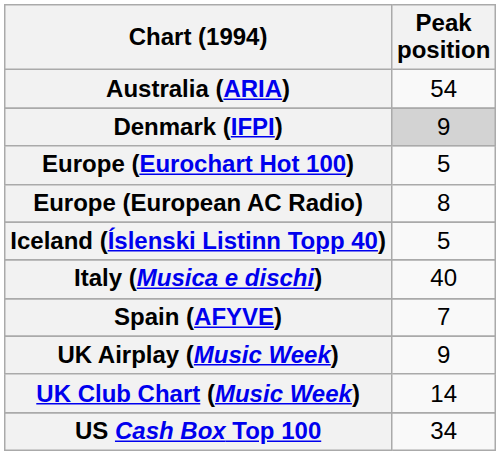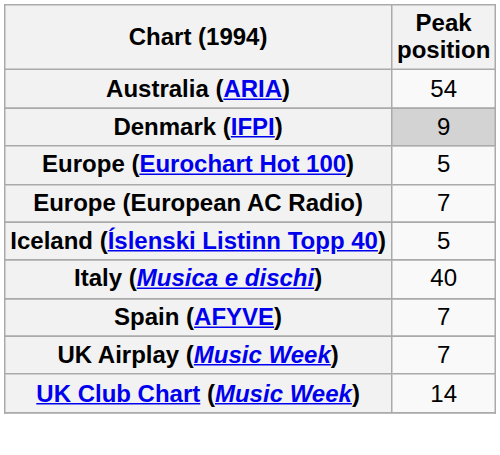Europe (European AC Radio) | Peak position: 8 -> 7
UK Airplay (Music Week) | Peak position: 9 -> 7
- row: US Cash Box Top 100 | 34
